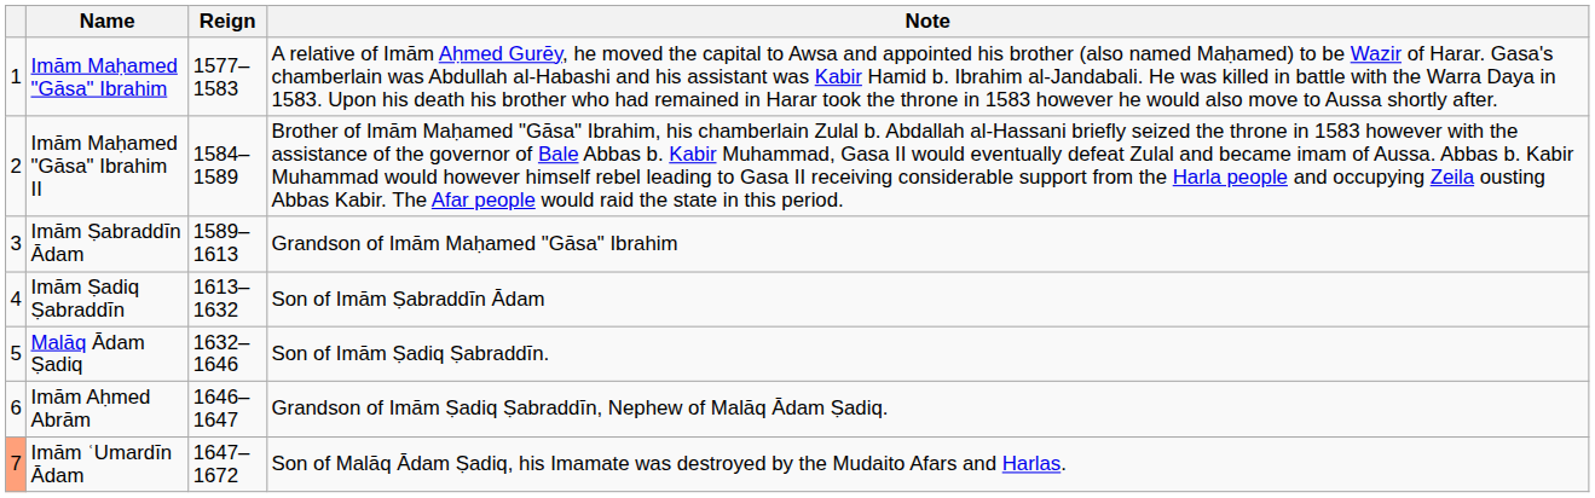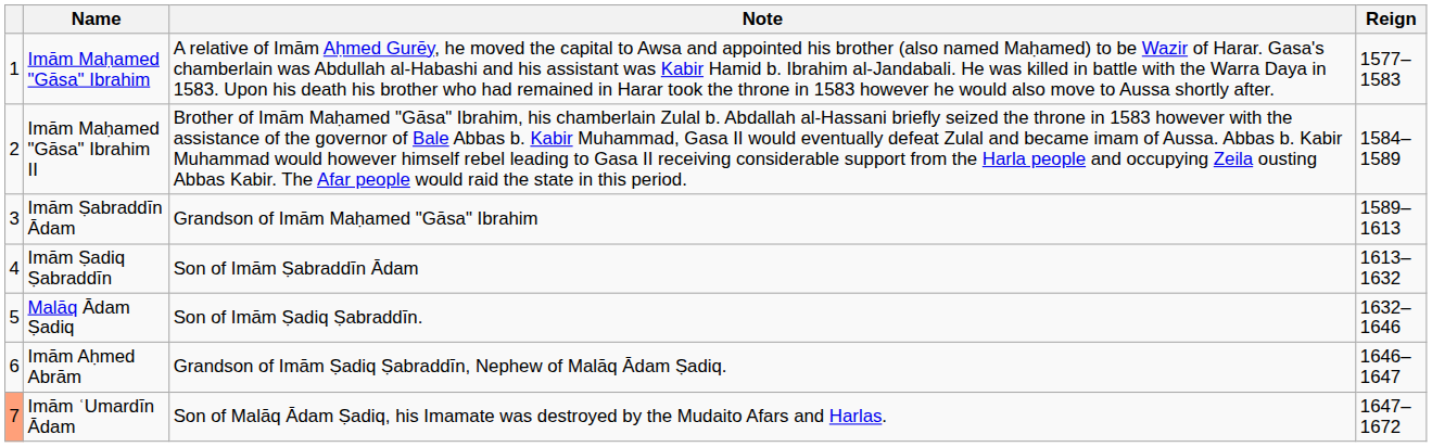columns swapped: Reign <-> Note
